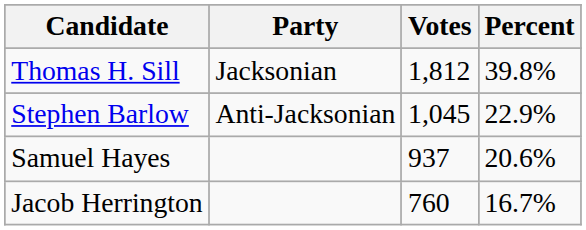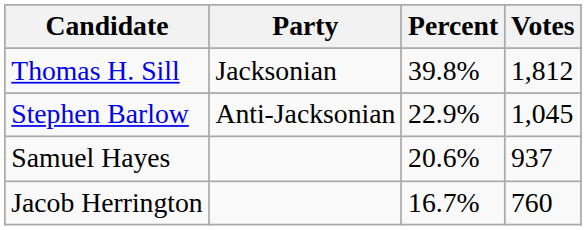columns swapped: Votes <-> Percent
